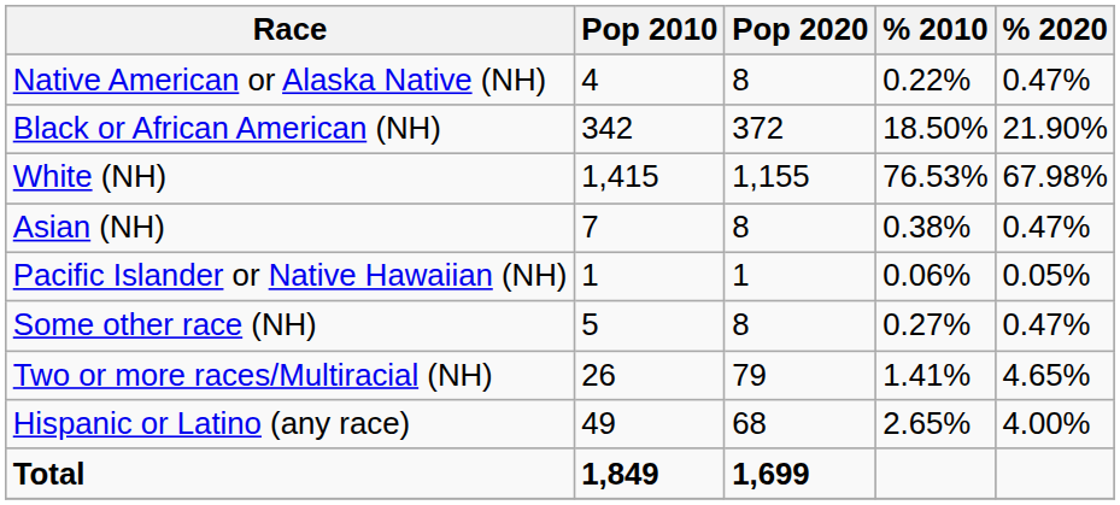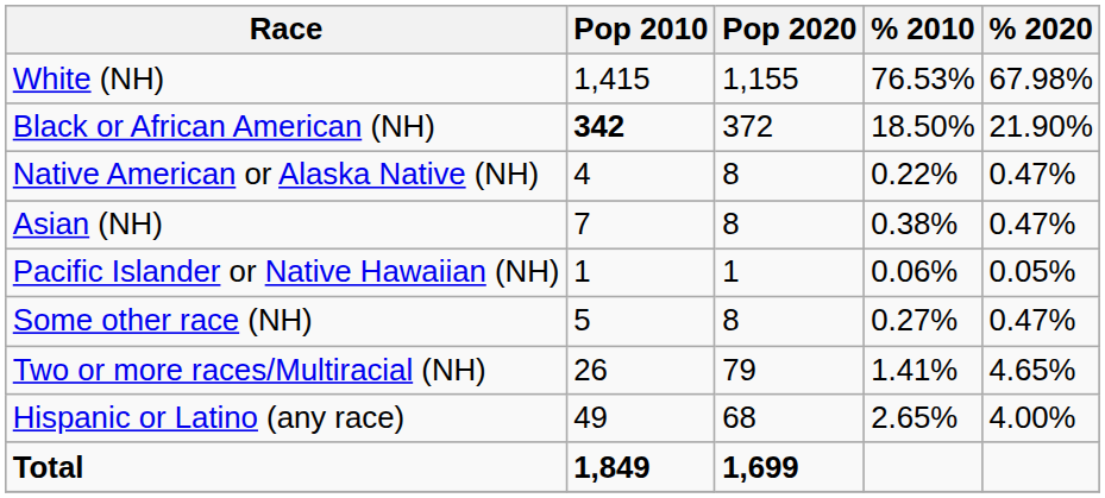rows swapped: White (NH) <-> Native American or Alaska Native (NH)
Black or African American (NH) | Pop 2010: normal -> bold
